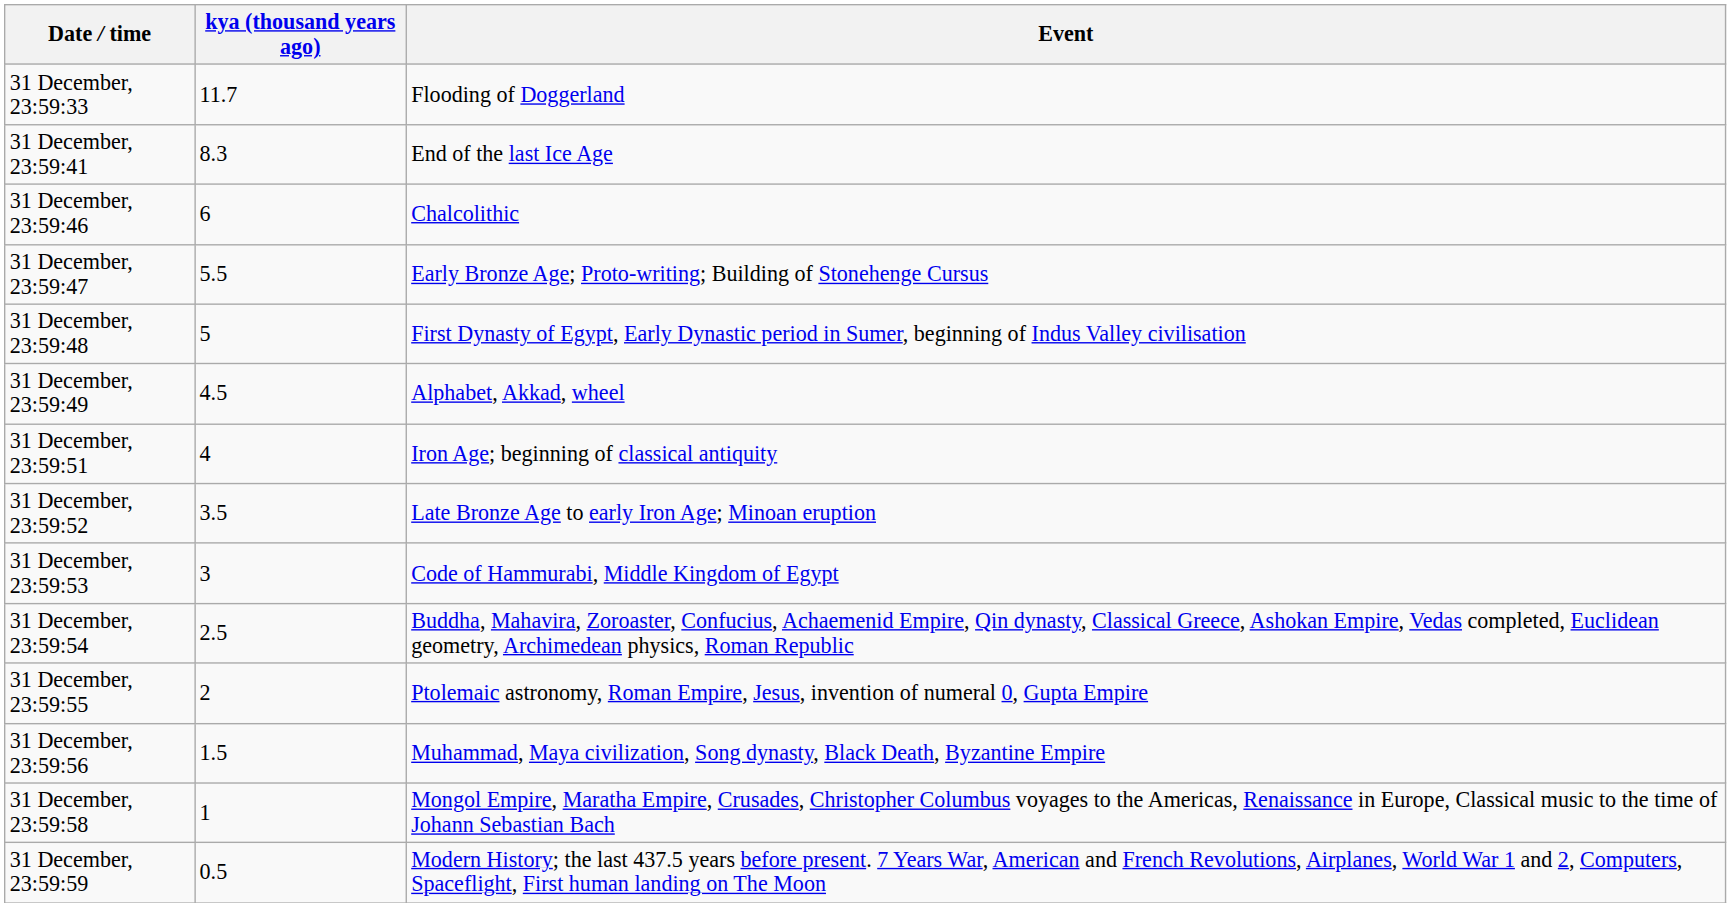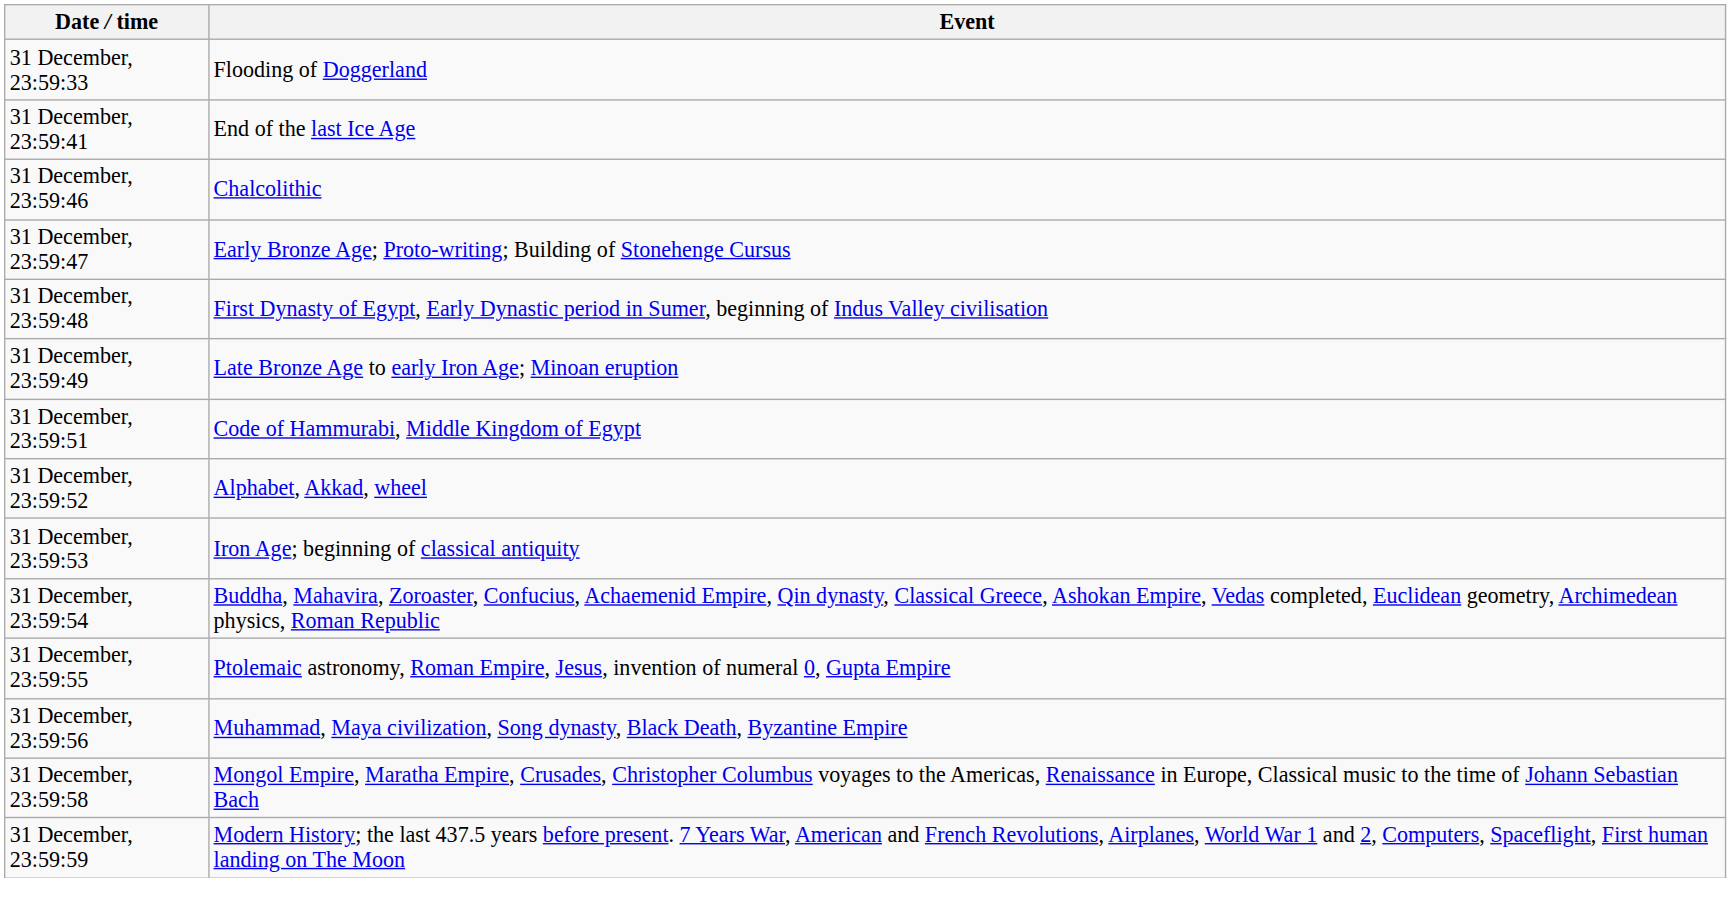- column: kya (thousand years ago) | 11.7 | 8.3 | 6 | 5.5 | 5 | 4.5 | 4 | 3.5 | 3 | 2.5 | 2 | 1.5 | 1 | 0.5
31 December, 23:59:49 | Event: Alphabet, Akkad, wheel -> Late Bronze Age to early Iron Age; Minoan eruption
31 December, 23:59:51 | Event: Iron Age; beginning of classical antiquity -> Code of Hammurabi, Middle Kingdom of Egypt
31 December, 23:59:52 | Event: Late Bronze Age to early Iron Age; Minoan eruption -> Alphabet, Akkad, wheel
31 December, 23:59:53 | Event: Code of Hammurabi, Middle Kingdom of Egypt -> Iron Age; beginning of classical antiquity
